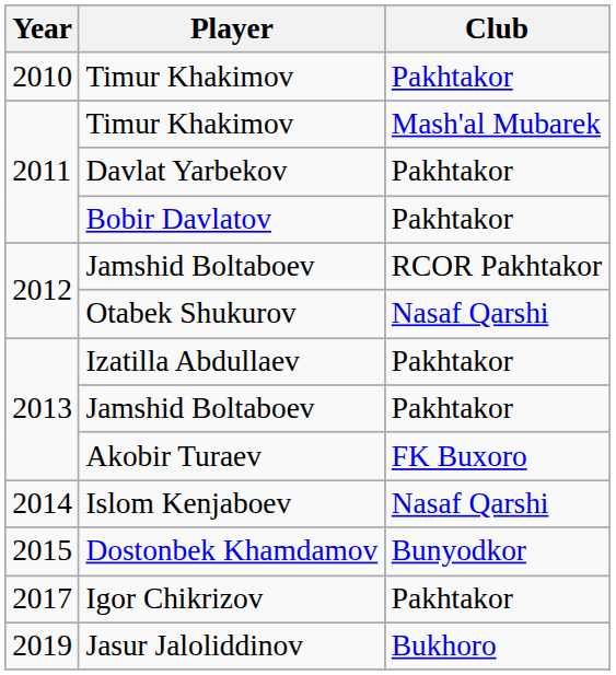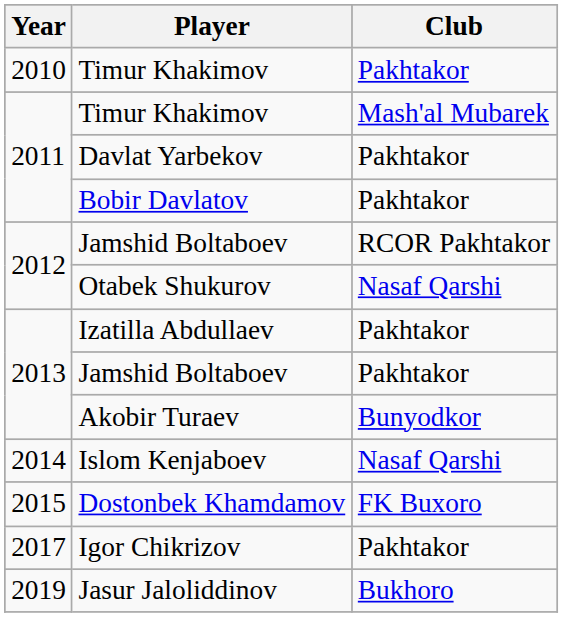Akobir Turaev | Club: FK Buxoro -> Bunyodkor
Dostonbek Khamdamov | Club: Bunyodkor -> FK Buxoro
